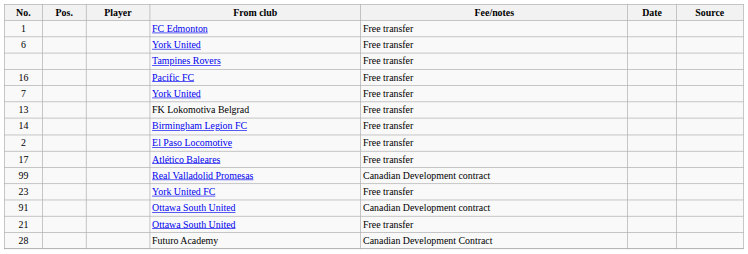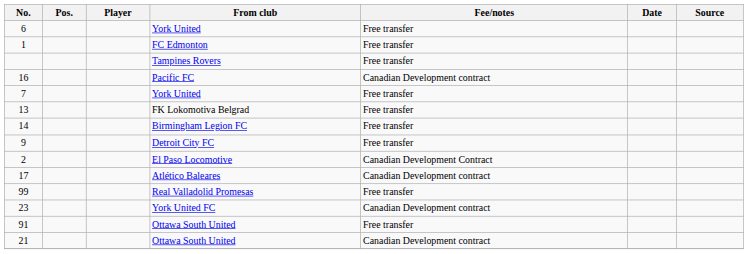rows swapped: 6 <-> 1
16 | Fee/notes: Free transfer -> Canadian Development contract
+ row: 9 | Detroit City FC | Free transfer
2 | Fee/notes: Free transfer -> Canadian Development Contract
17 | Fee/notes: Free transfer -> Canadian Development contract
99 | Fee/notes: Canadian Development contract -> Free transfer
23 | Fee/notes: Free transfer -> Canadian Development contract
91 | Fee/notes: Canadian Development contract -> Free transfer
21 | Fee/notes: Free transfer -> Canadian Development contract
- row: 28 | Futuro Academy | Canadian Development Contract
